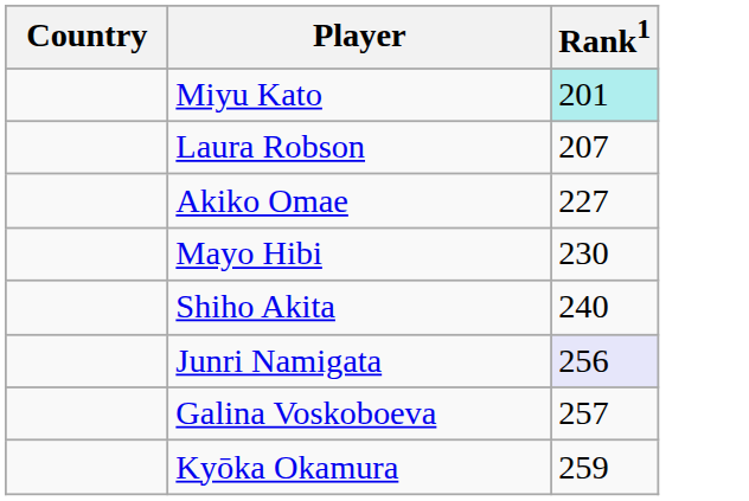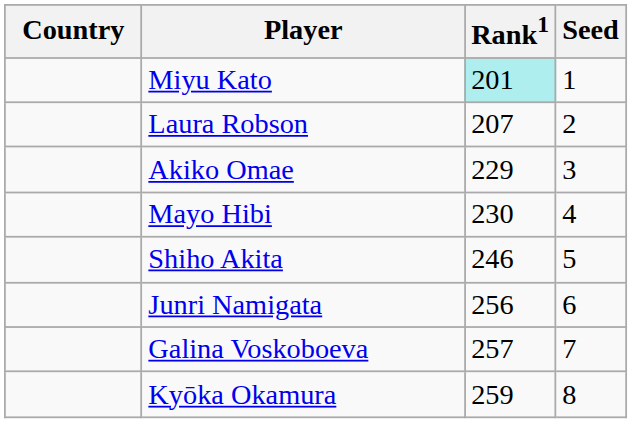+ column: Seed | 1 | 2 | 3 | 4 | 5 | 6 | 7 | 8
Akiko Omae | Rank1: 227 -> 229
Shiho Akita | Rank1: 240 -> 246
Junri Namigata | Rank1: lavender background -> no background
